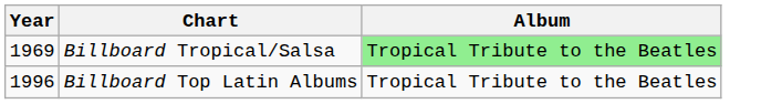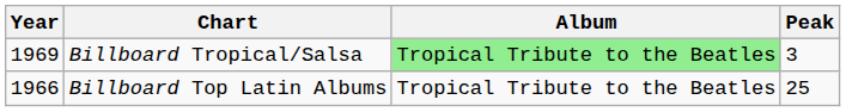+ column: Peak | 3 | 25
Billboard Top Latin Albums | Year: 1996 -> 1966
